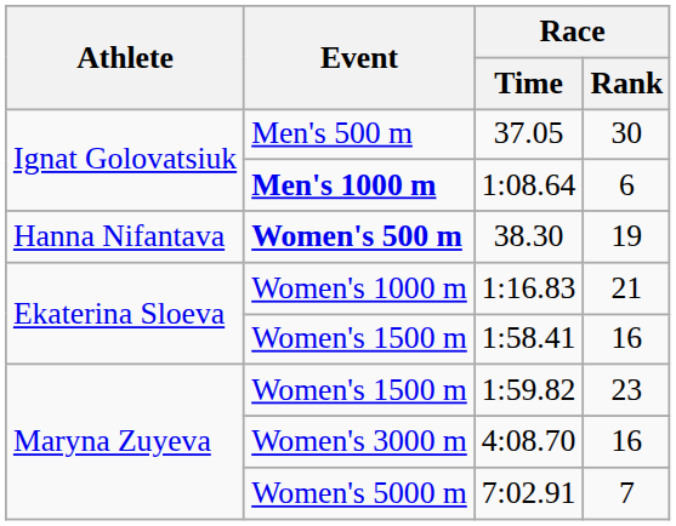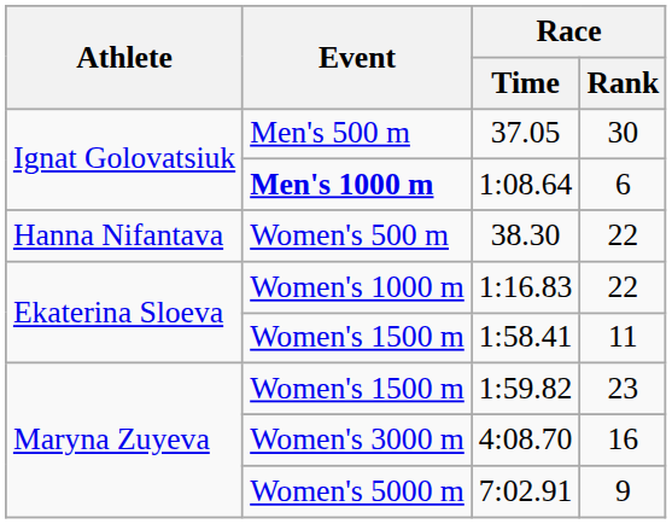38.30 | Event: bold -> normal
38.30 | Race / Rank: 19 -> 22
1:16.83 | Race / Rank: 21 -> 22
1:58.41 | Race / Rank: 16 -> 11
7:02.91 | Race / Rank: 7 -> 9
